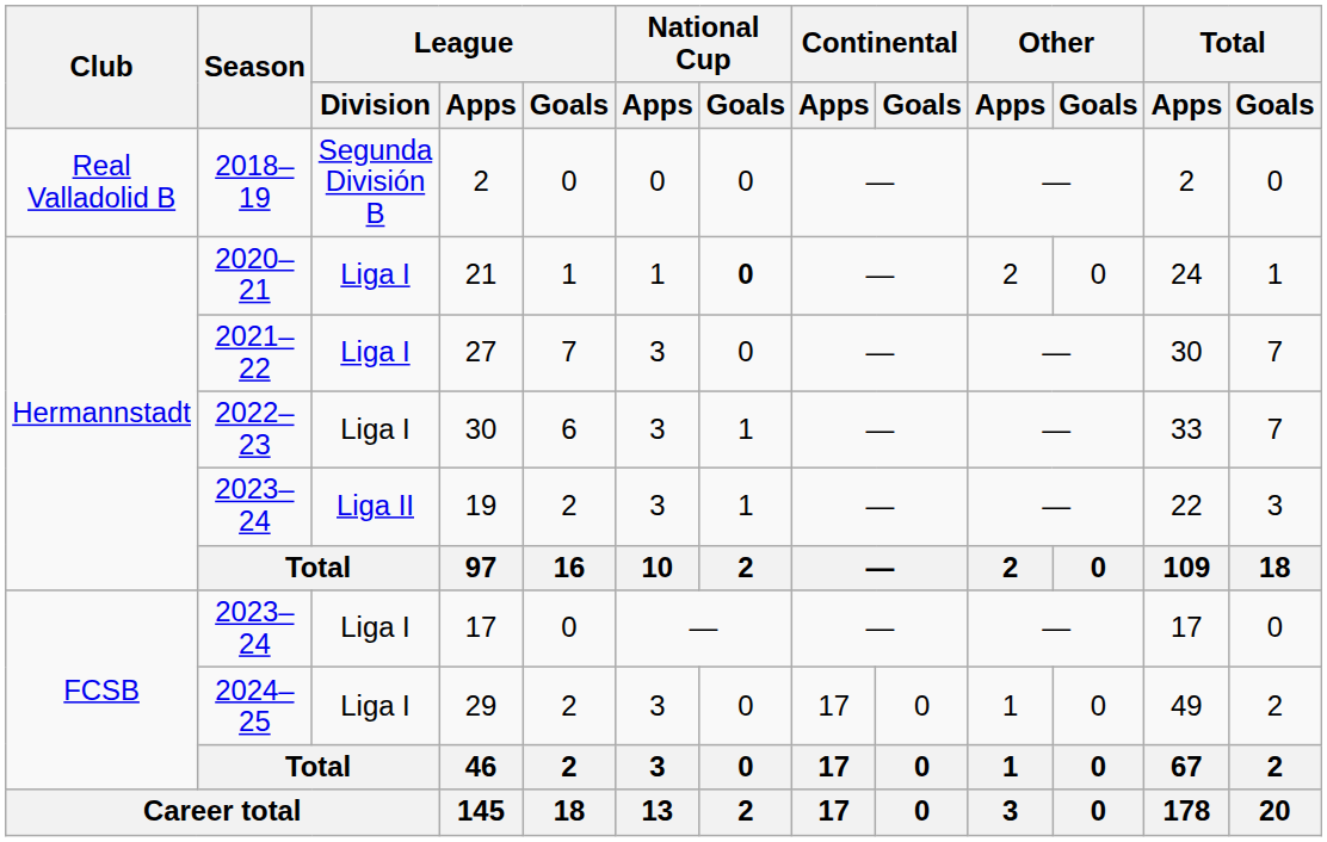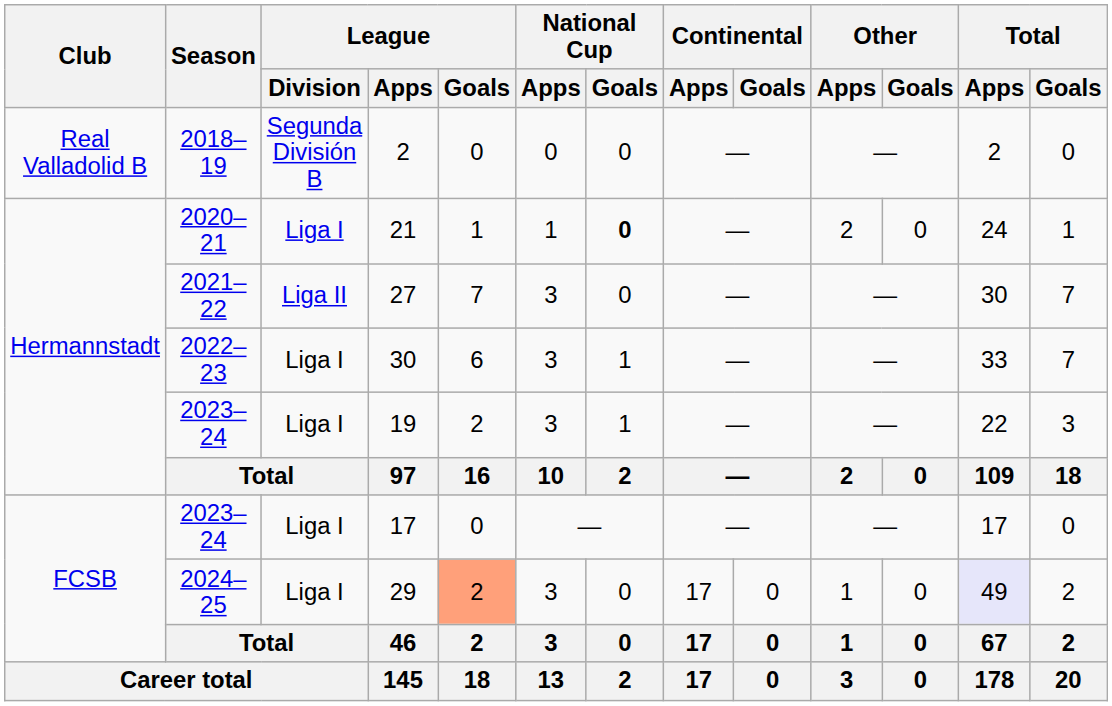27 | League / Division: Liga I -> Liga II
19 | League / Division: Liga II -> Liga I
29 | League / Goals: no background -> lightsalmon background
29 | Total / Apps: no background -> lavender background
